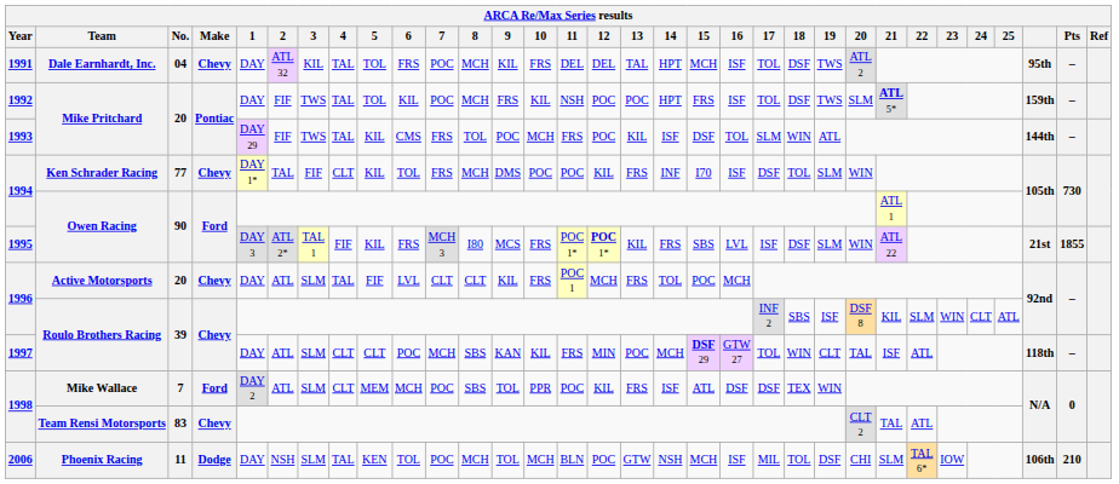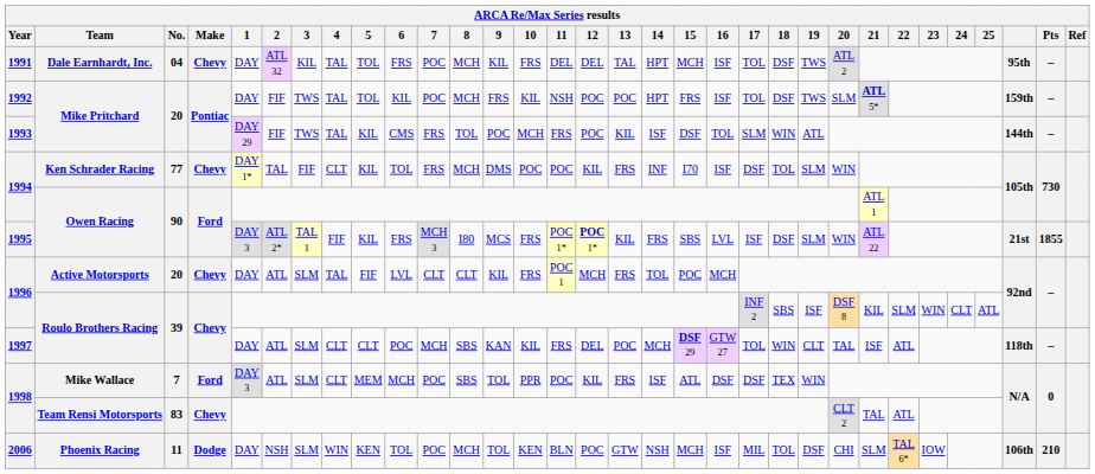1997 | 12: MIN -> DEL
1998 / Mike Wallace | 1: DAY 2 -> DAY 3
2006 | 4: TAL -> WIN
2006 | 10: MCH -> KEN
